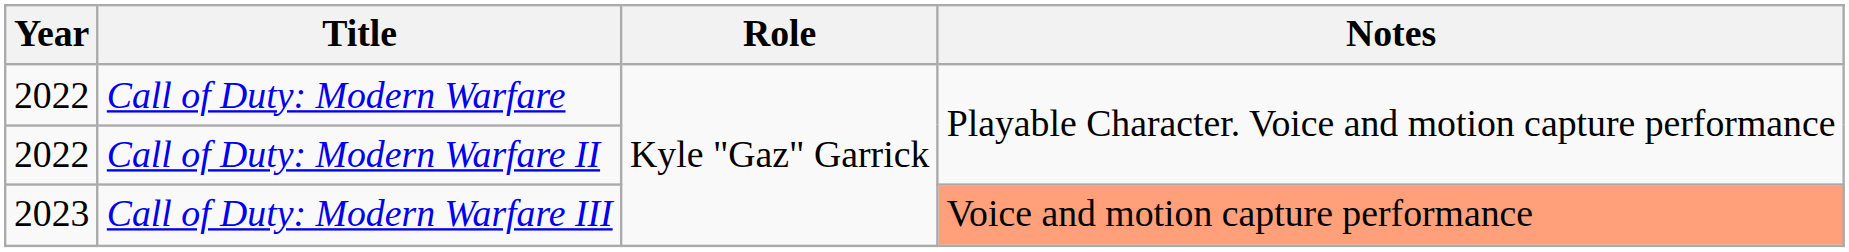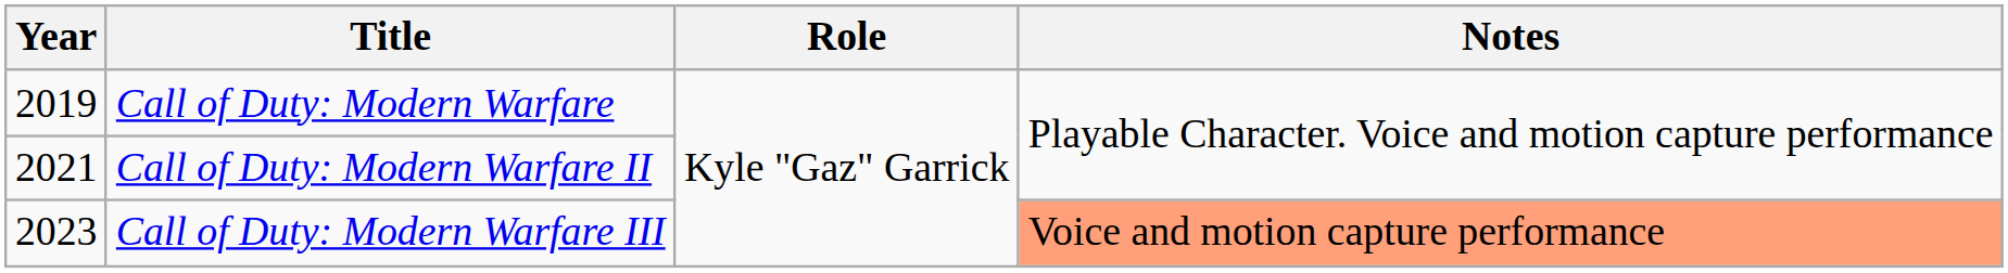Call of Duty: Modern Warfare | Year: 2022 -> 2019
Call of Duty: Modern Warfare II | Year: 2022 -> 2021
